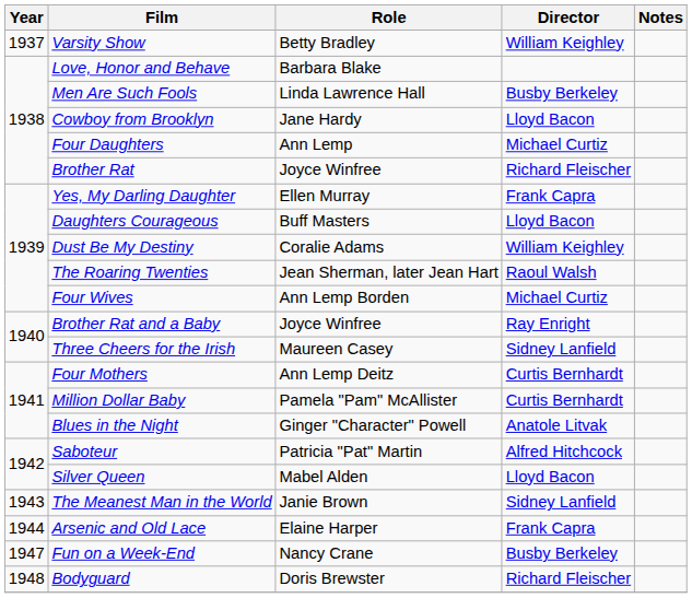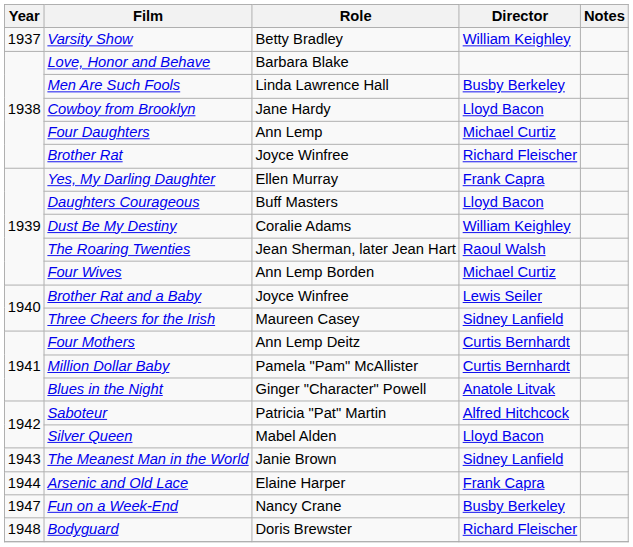Brother Rat and a Baby | Director: Ray Enright -> Lewis Seiler
